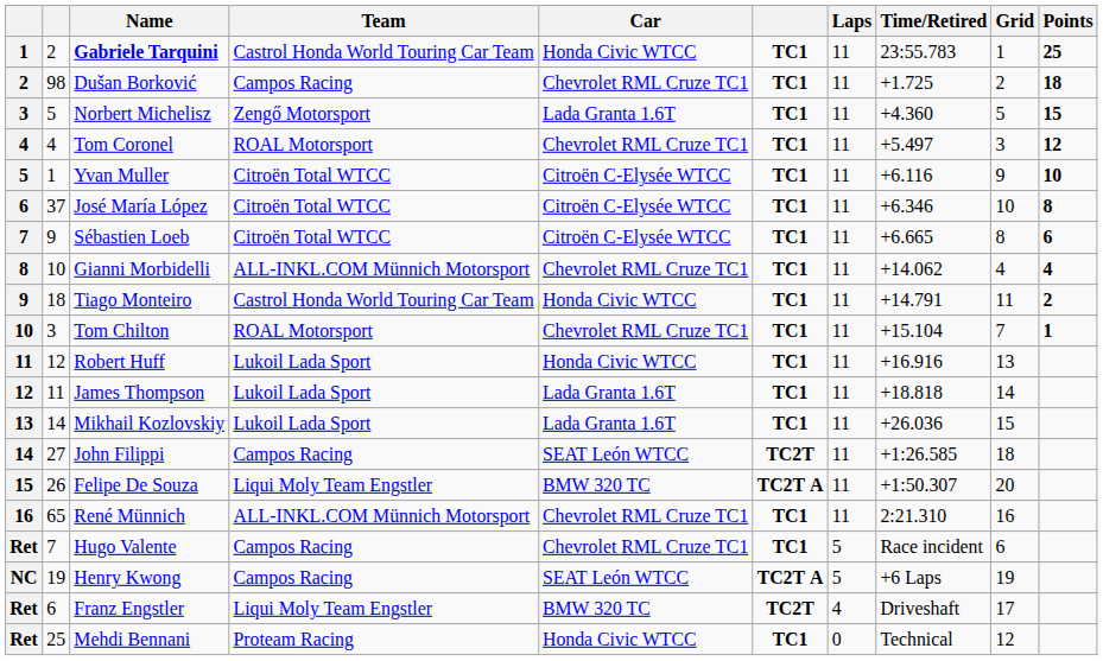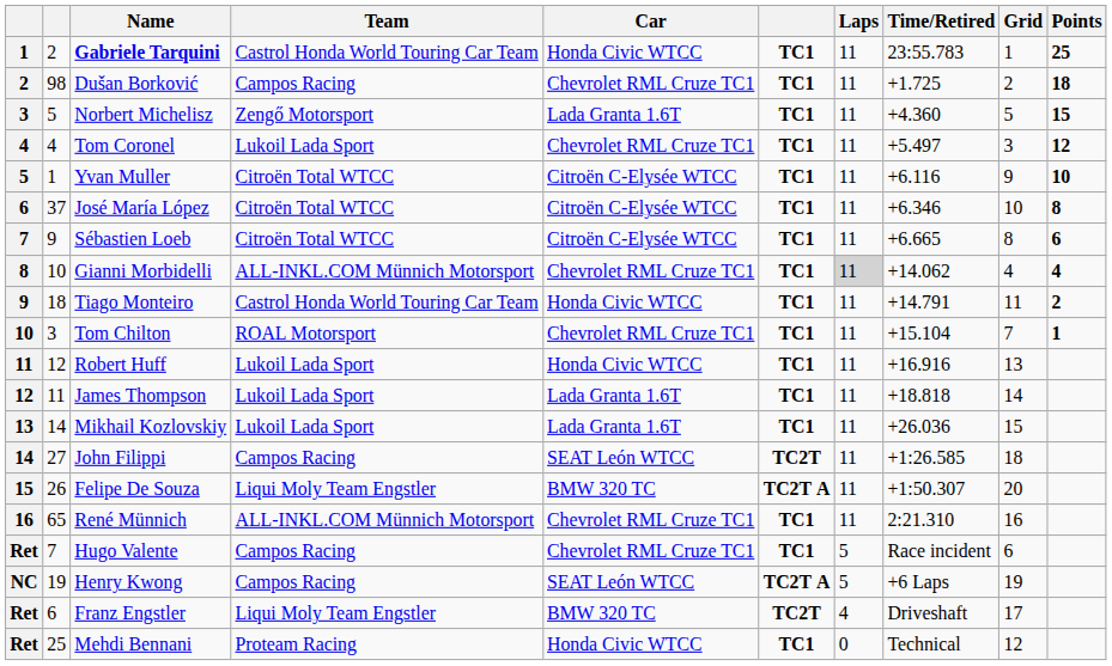Tom Coronel | Team: ROAL Motorsport -> Lukoil Lada Sport
Gianni Morbidelli | Laps: no background -> lightgrey background
